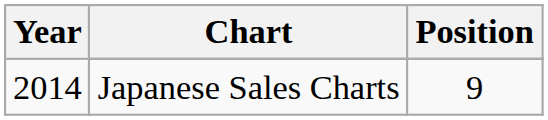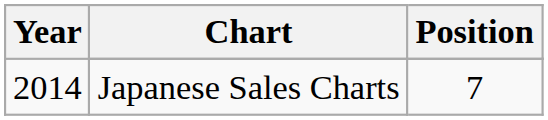Japanese Sales Charts | Position: 9 -> 7
